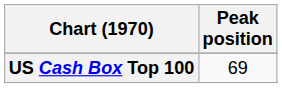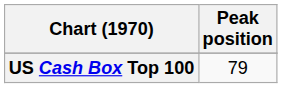US Cash Box Top 100 | Peak position: 69 -> 79
